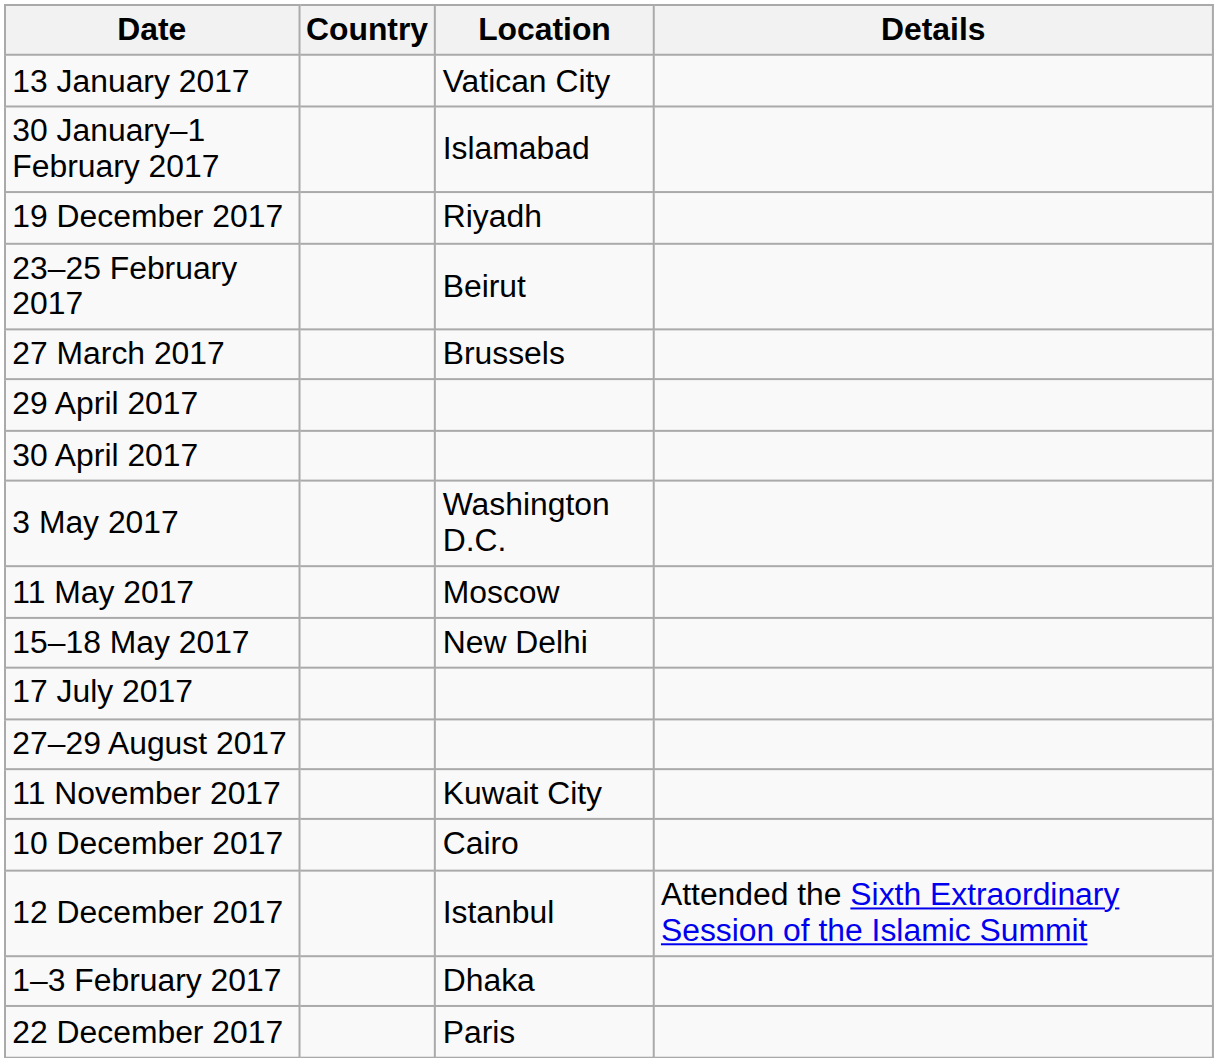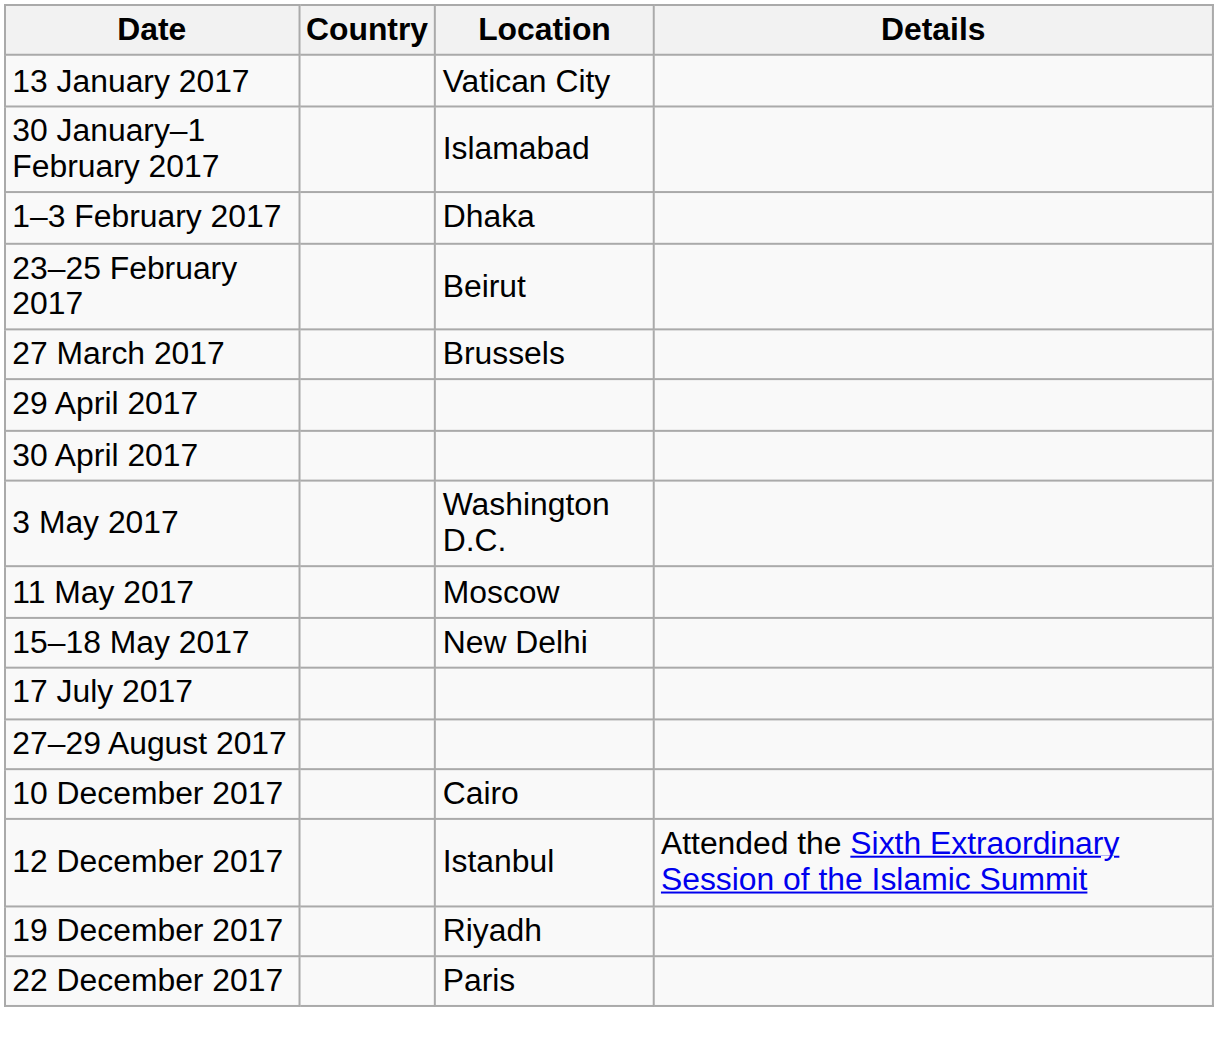rows swapped: 1–3 February 2017 <-> 19 December 2017
- row: 11 November 2017 | Kuwait City
